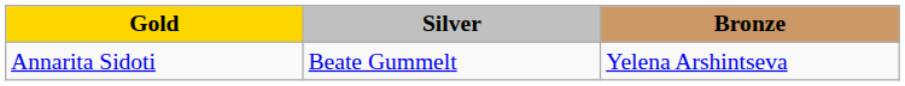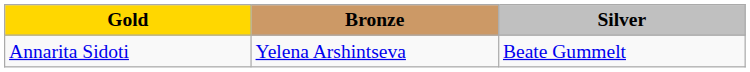columns swapped: Silver <-> Bronze
